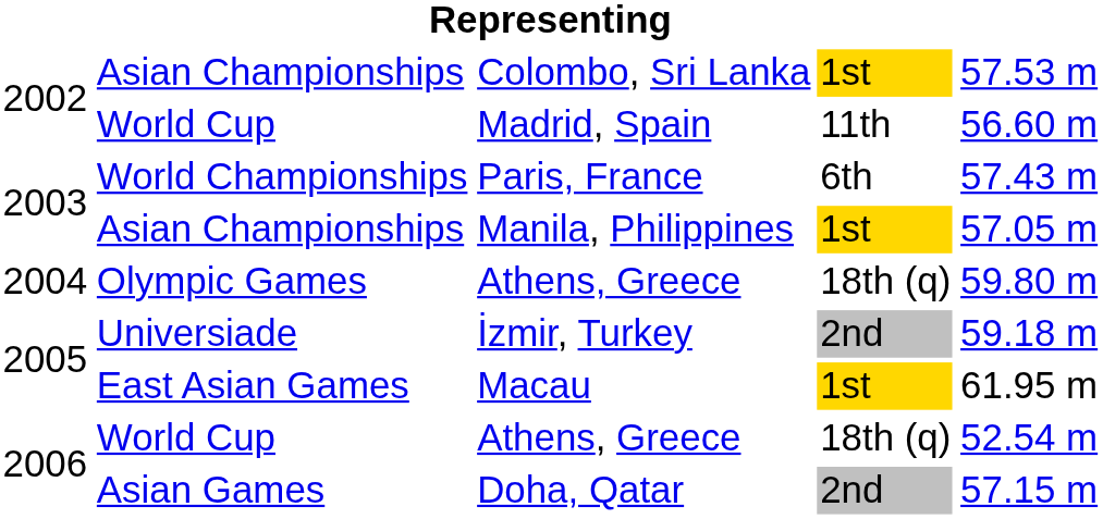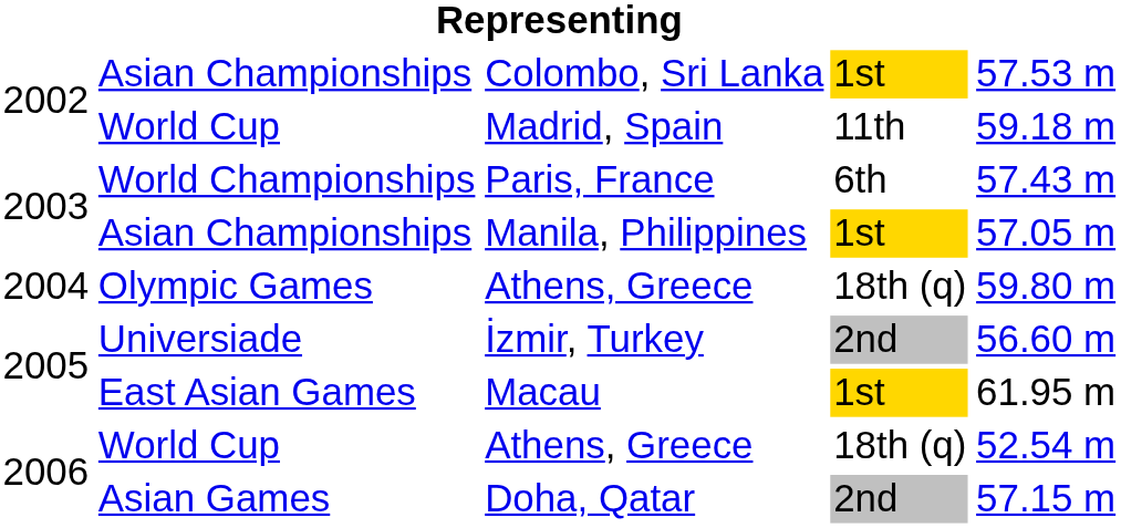Madrid, Spain | column 5: 56.60 m -> 59.18 m
İzmir, Turkey | column 5: 59.18 m -> 56.60 m
